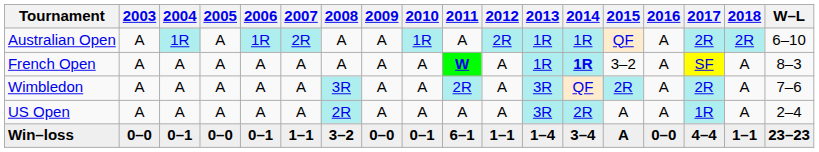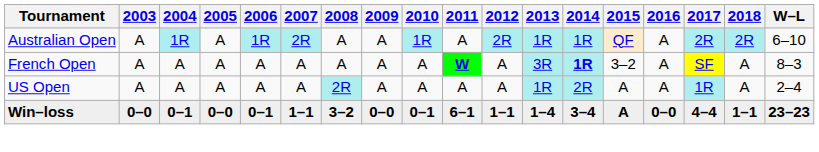French Open | 2013: 1R -> 3R
- row: Wimbledon | A | A | A | A | A | 3R | A | A | 2R | A | 3R | QF | 2R | A | 2R | A | 7–6
US Open | 2013: 3R -> 1R
